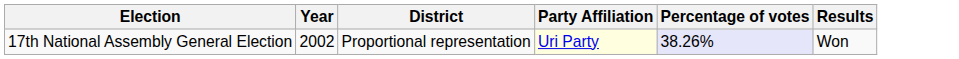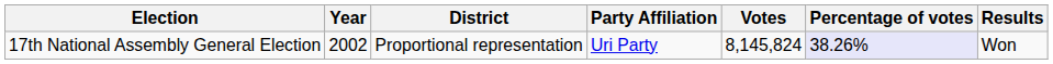+ column: Votes | 8,145,824
17th National Assembly General Election | Party Affiliation: lightyellow background -> no background
